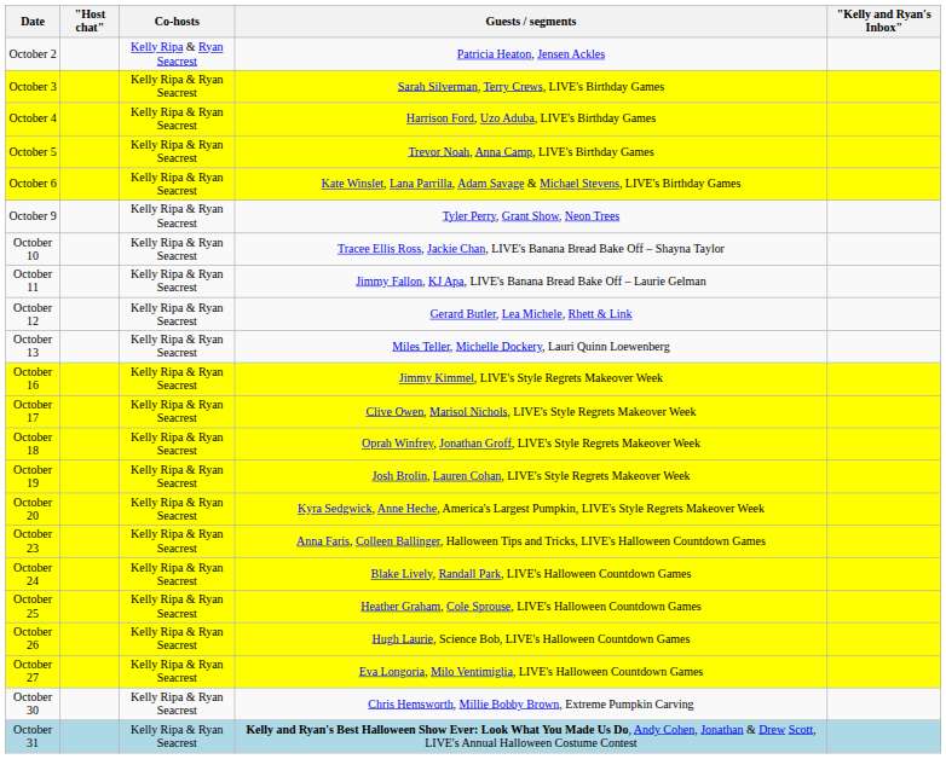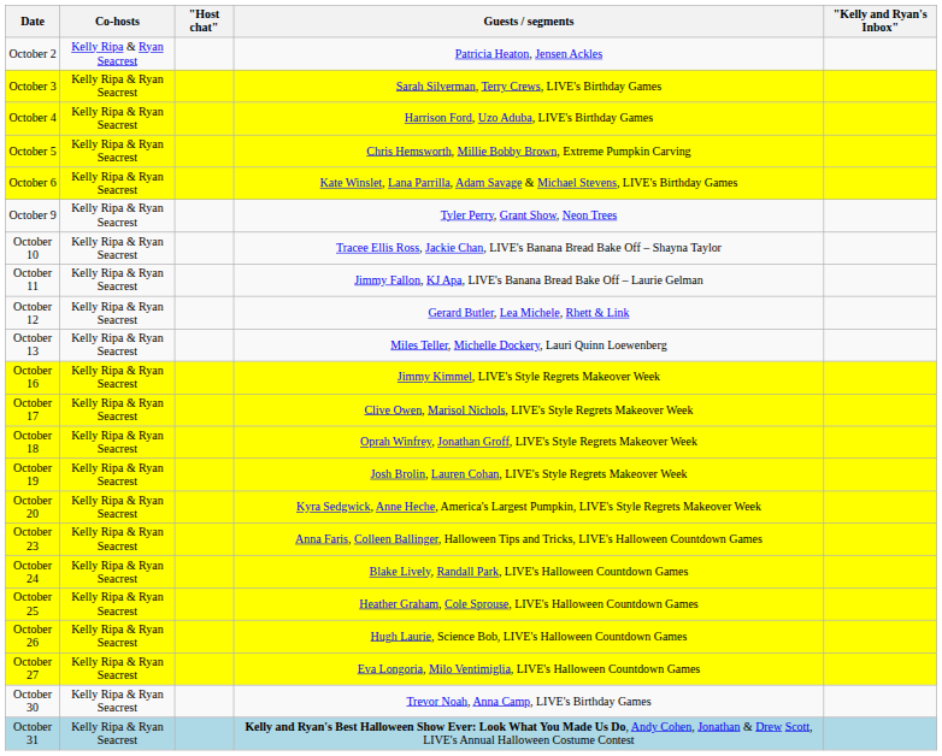columns swapped: Co-hosts <-> "Host chat"
October 5 | Guests / segments: Trevor Noah, Anna Camp, LIVE's Birthday Games -> Chris Hemsworth, Millie Bobby Brown, Extreme Pumpkin Carving
October 30 | Guests / segments: Chris Hemsworth, Millie Bobby Brown, Extreme Pumpkin Carving -> Trevor Noah, Anna Camp, LIVE's Birthday Games
